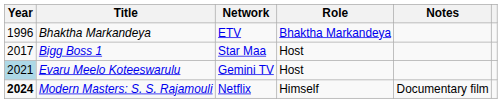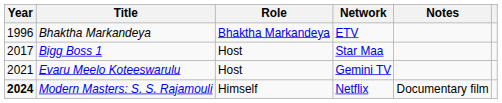columns swapped: Role <-> Network
Evaru Meelo Koteeswarulu | Year: lightblue background -> no background
